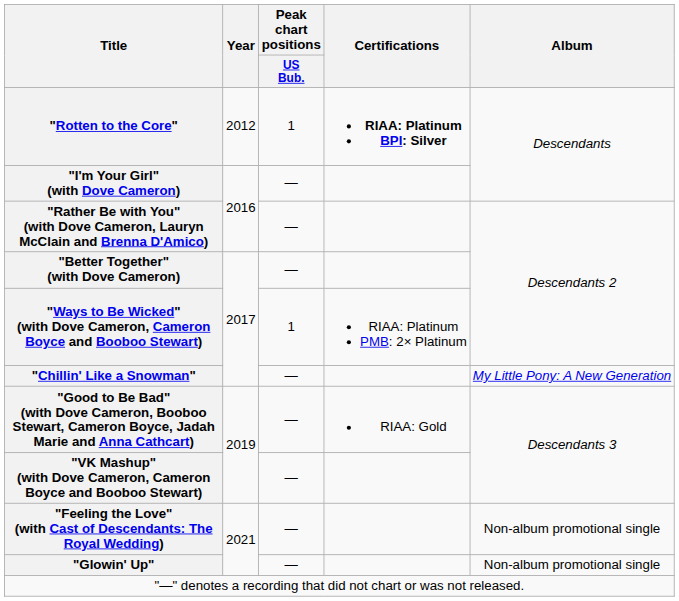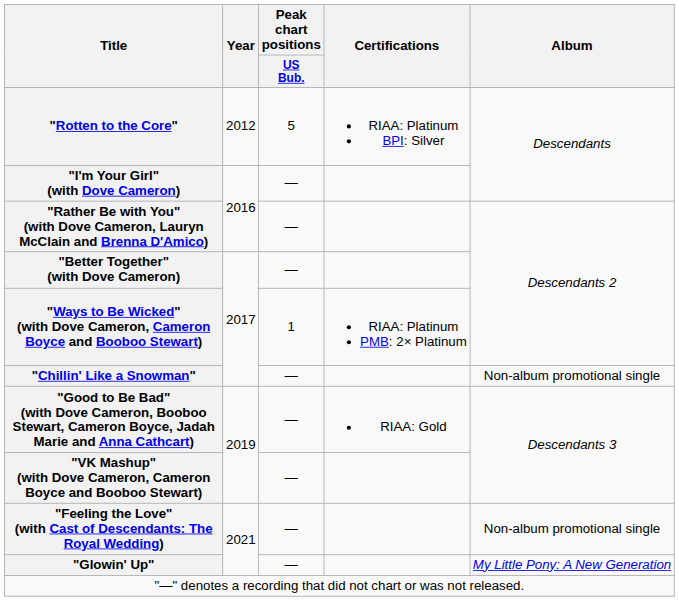"Rotten to the Core" | Peak chart positions / US Bub.: 1 -> 5
"Rotten to the Core" | Certifications: bold -> normal
"Chillin' Like a Snowman" | Album: My Little Pony: A New Generation -> Non-album promotional single
"Glowin' Up" | Album: Non-album promotional single -> My Little Pony: A New Generation
